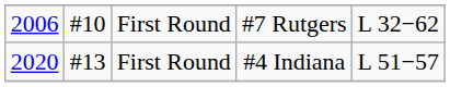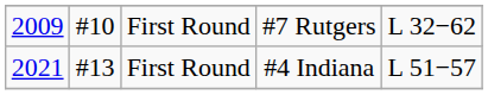#7 Rutgers | column 1: 2006 -> 2009
#4 Indiana | column 1: 2020 -> 2021
